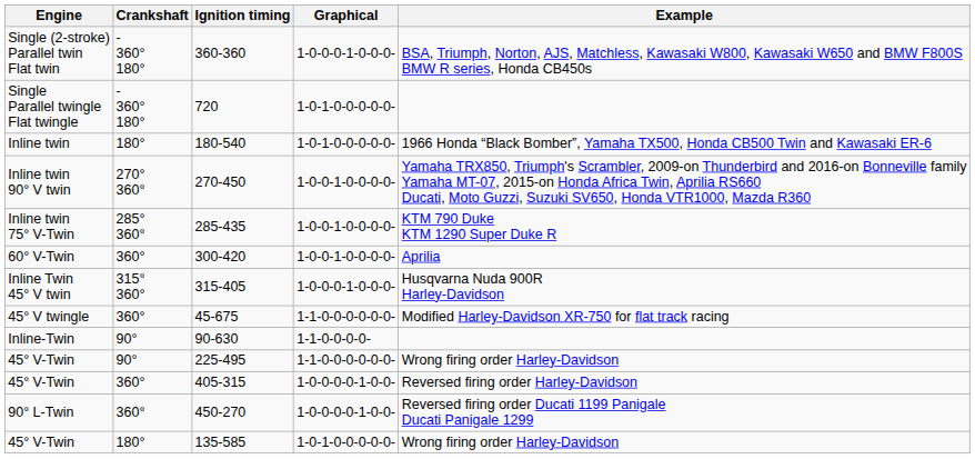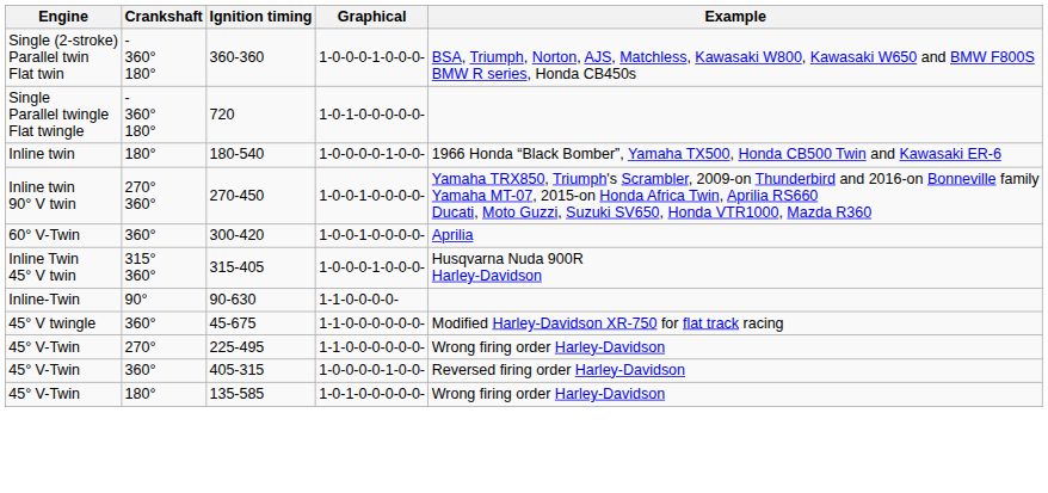180-540 | Graphical: 1-0-1-0-0-0-0-0- -> 1-0-0-0-0-1-0-0-
- row: Inline twin 75° V-Twin | 285° 360° | 285-435 | 1-0-0-1-0-0-0-0- | KTM 790 Duke KTM 1290 Super Duke R
rows swapped: 45-675 <-> 90-630
225-495 | Crankshaft: 90° -> 270°
- row: 90° L-Twin | 360° | 450-270 | 1-0-0-0-0-1-0-0- | Reversed firing order Ducati 1199 Panigale Ducati Panigale 1299
